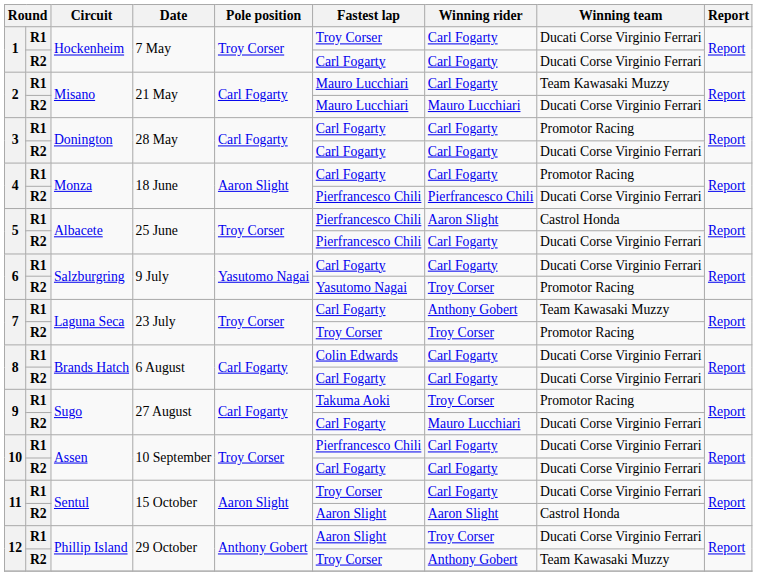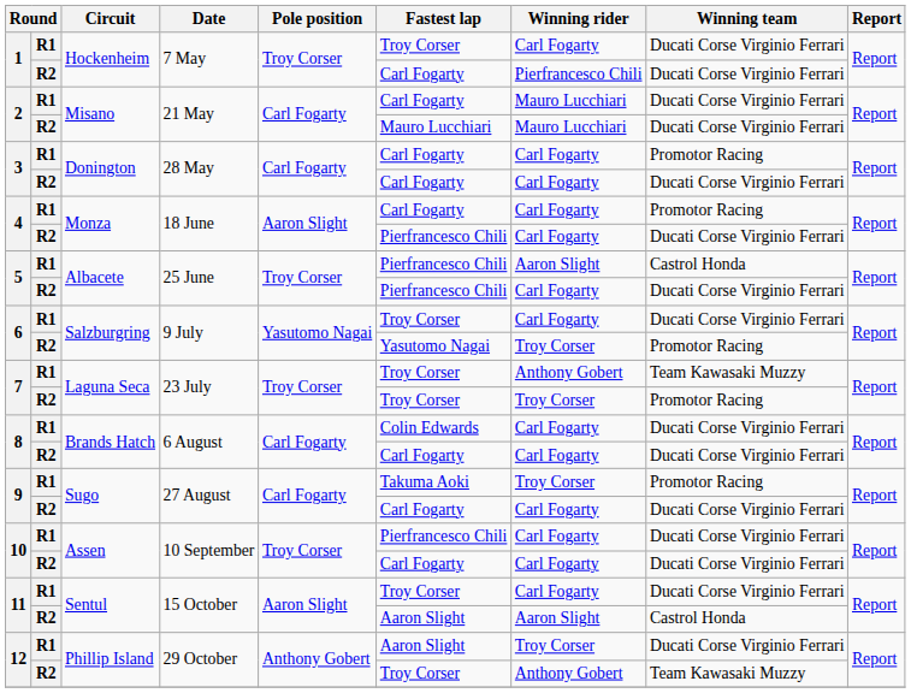1 / R2 | Winning rider: Carl Fogarty -> Pierfrancesco Chili
2 / R1 | Fastest lap: Mauro Lucchiari -> Carl Fogarty
2 / R1 | Winning rider: Carl Fogarty -> Mauro Lucchiari
2 / R1 | Winning team: Team Kawasaki Muzzy -> Ducati Corse Virginio Ferrari
4 / R2 | Winning rider: Pierfrancesco Chili -> Carl Fogarty
6 / R1 | Fastest lap: Carl Fogarty -> Troy Corser
7 / R1 | Fastest lap: Carl Fogarty -> Troy Corser
9 / R2 | Winning rider: Mauro Lucchiari -> Carl Fogarty
